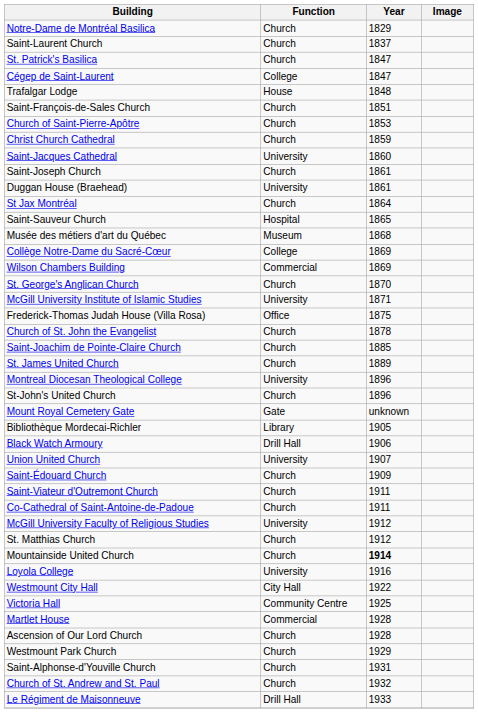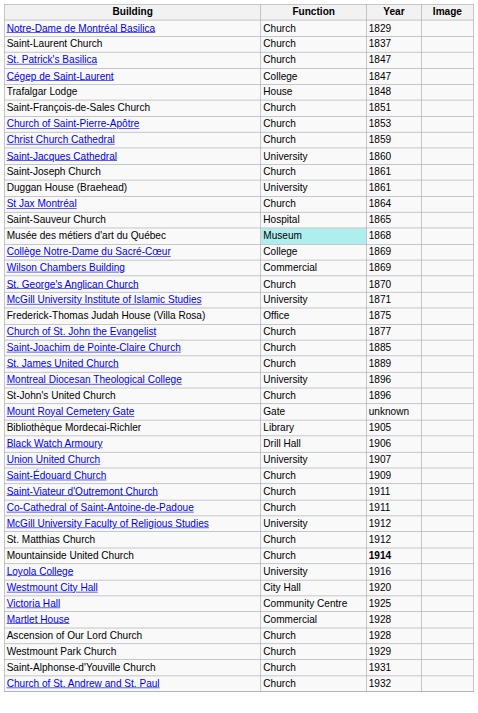Musée des métiers d'art du Québec | Function: no background -> paleturquoise background
Church of St. John the Evangelist | Year: 1878 -> 1877
Westmount City Hall | Year: 1922 -> 1920
- row: Le Régiment de Maisonneuve | Drill Hall | 1933
